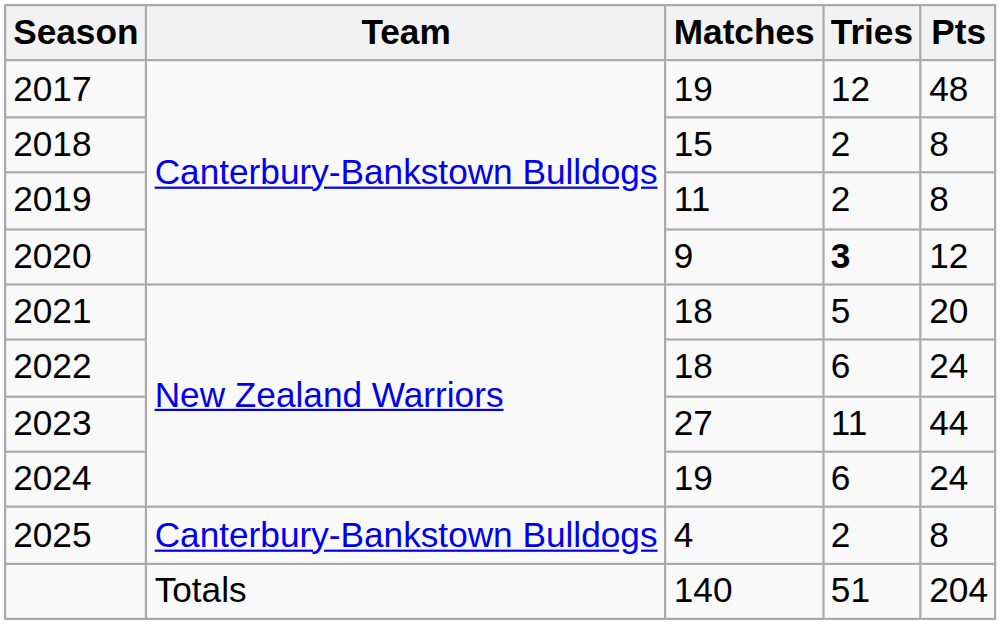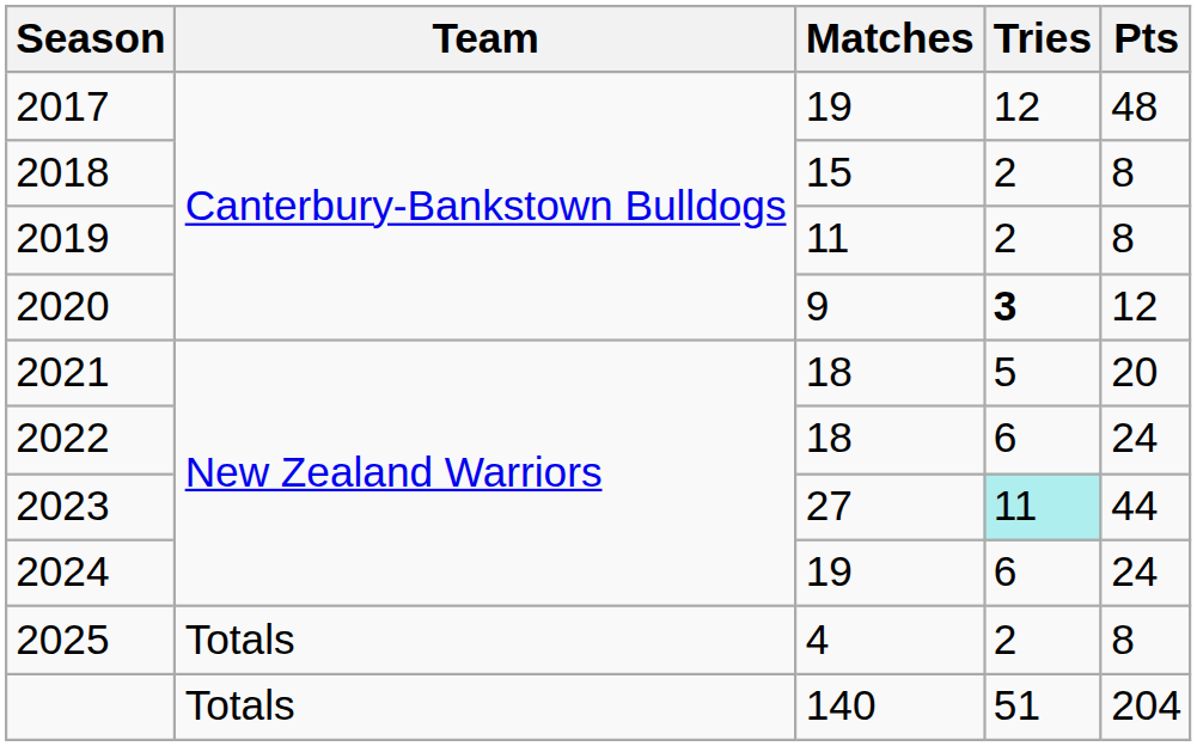2023 | Tries: no background -> paleturquoise background
2025 | Team: Canterbury-Bankstown Bulldogs -> Totals
